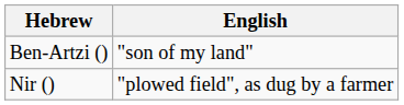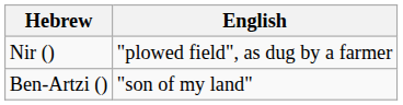rows swapped: Ben-Artzi () <-> Nir ()
